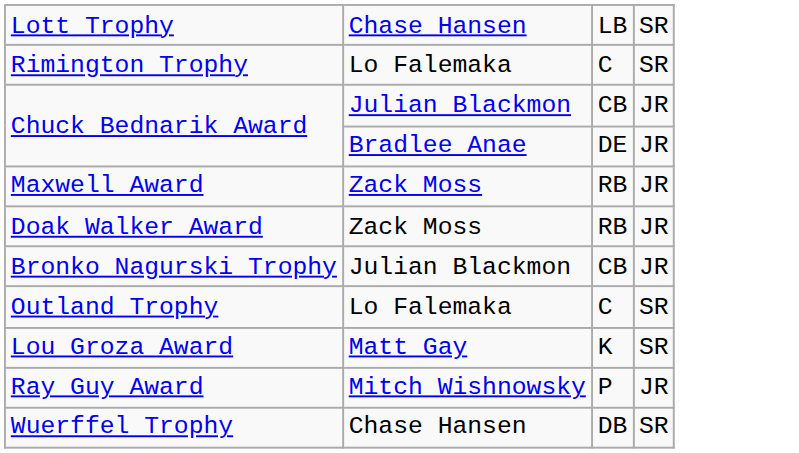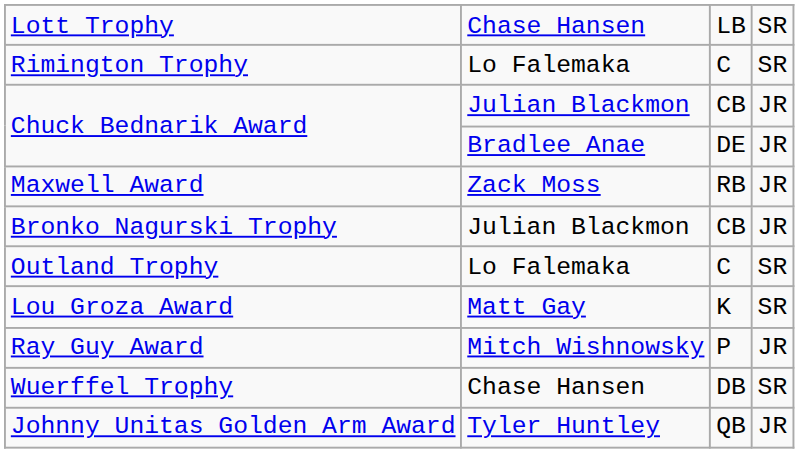- row: Doak Walker Award | Zack Moss | RB | JR
+ row: Johnny Unitas Golden Arm Award | Tyler Huntley | QB | JR
